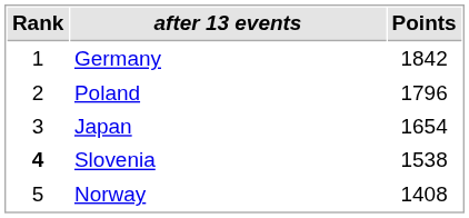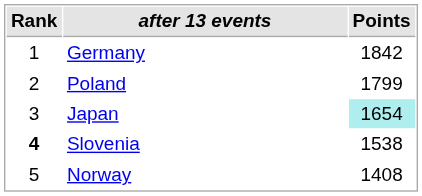Poland | Points: 1796 -> 1799
Japan | Points: no background -> paleturquoise background
